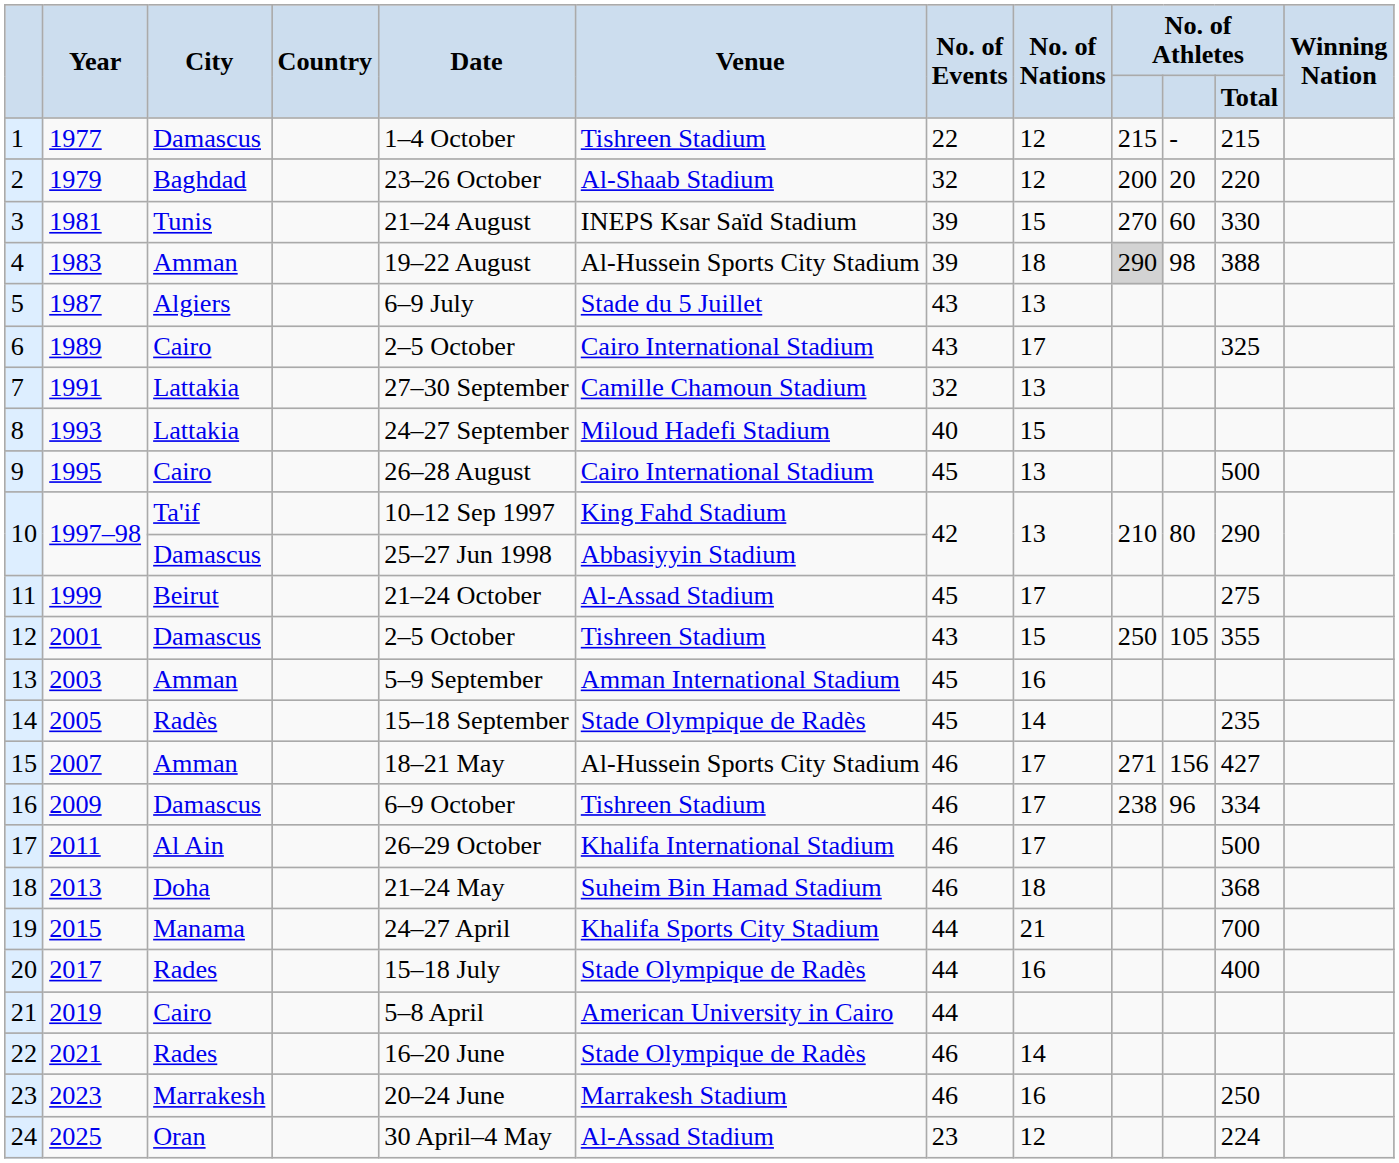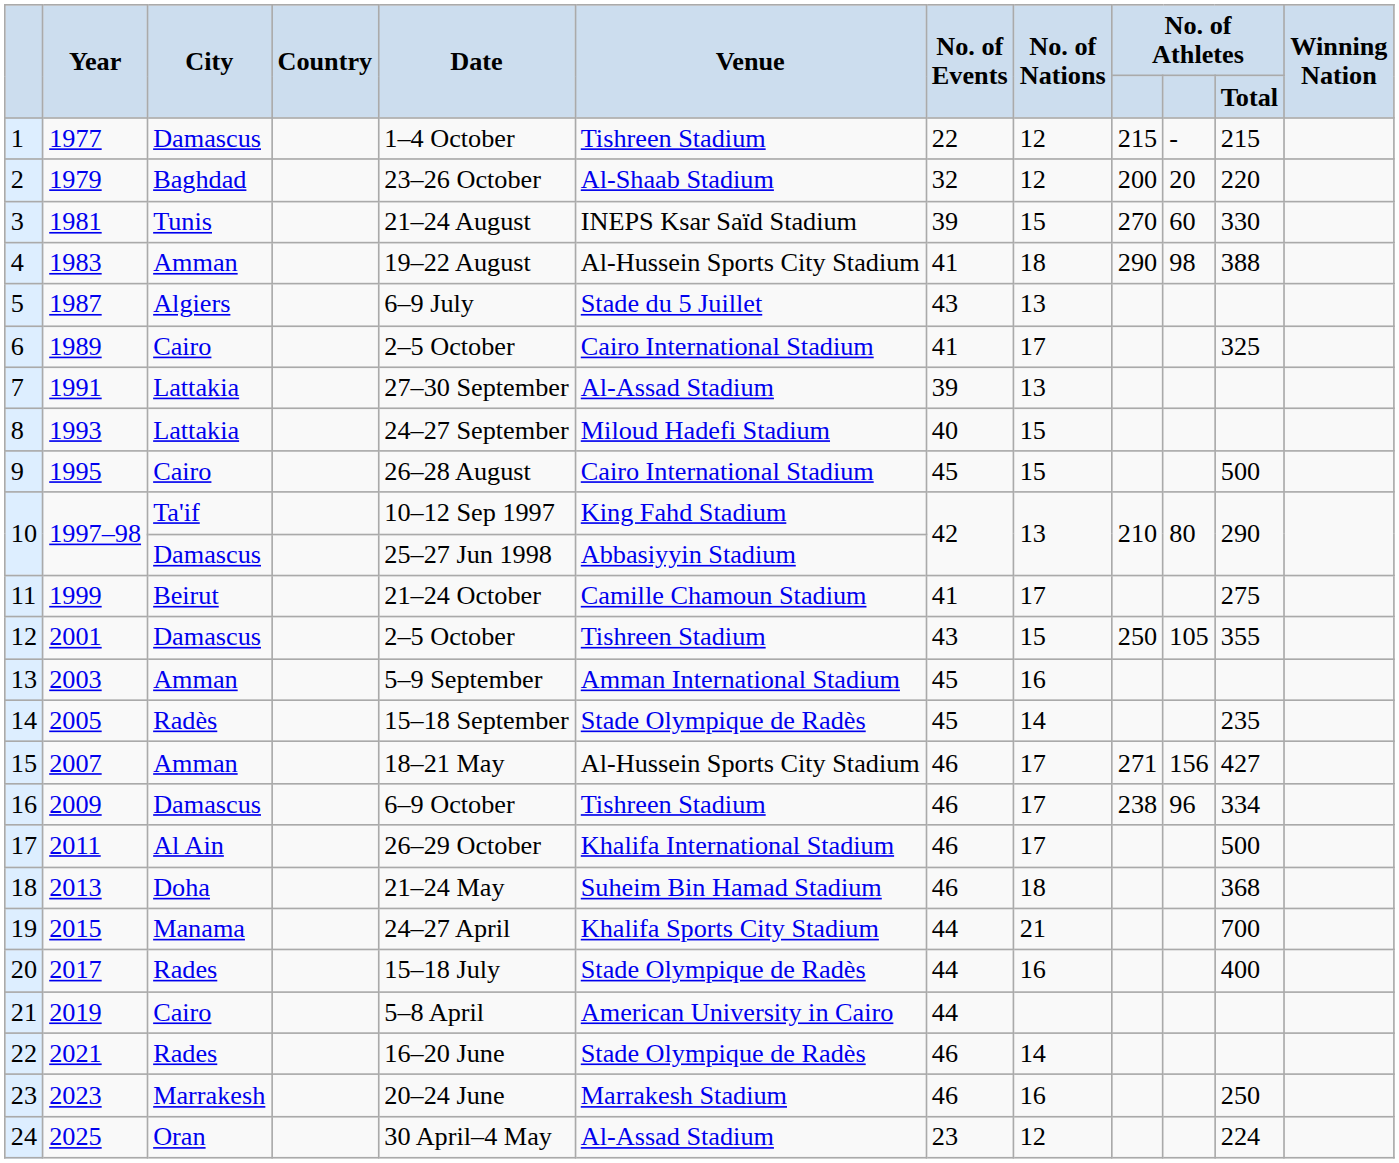4 | No. of Events: 39 -> 41
4 | column 9: lightgrey background -> no background
6 | No. of Events: 43 -> 41
7 | Venue: Camille Chamoun Stadium -> Al-Assad Stadium
7 | No. of Events: 32 -> 39
9 | No. of Nations: 13 -> 15
11 | Venue: Al-Assad Stadium -> Camille Chamoun Stadium
11 | No. of Events: 45 -> 41
